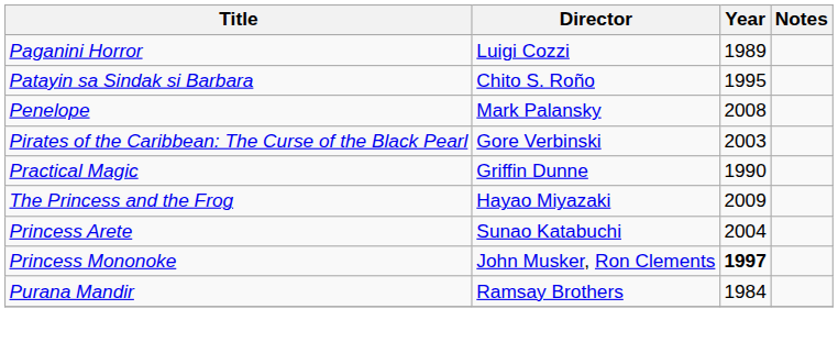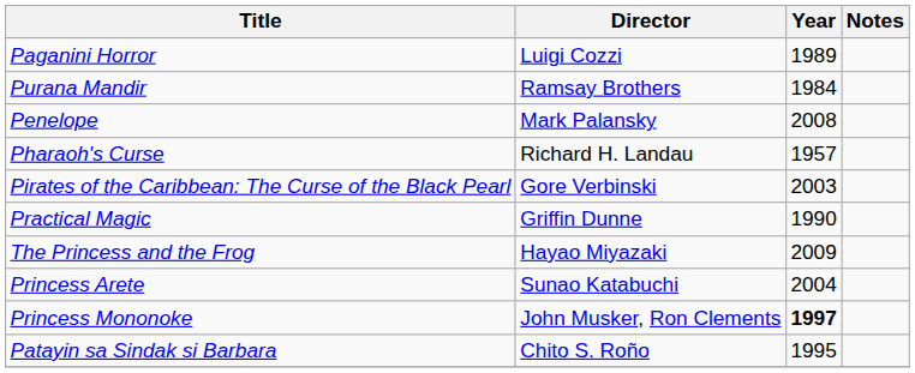rows swapped: Patayin sa Sindak si Barbara <-> Purana Mandir
+ row: Pharaoh's Curse | Richard H. Landau | 1957
